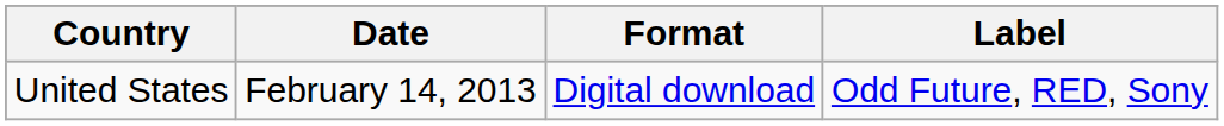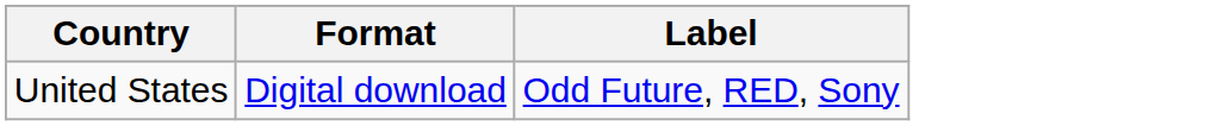- column: Date | February 14, 2013
